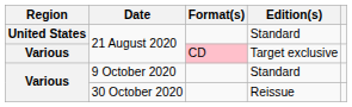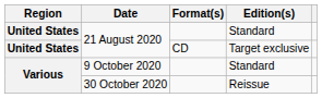21 August 2020 / Target exclusive | Region: Various -> United States
21 August 2020 / Target exclusive | Format(s): pink background -> no background
